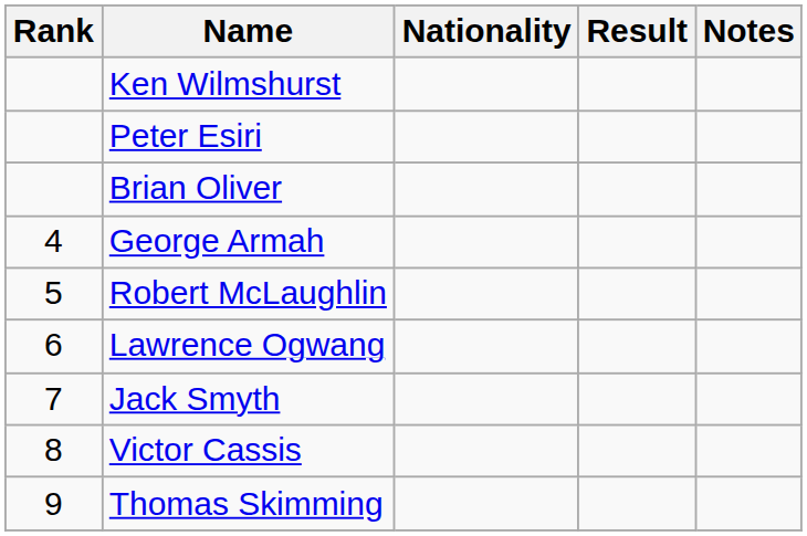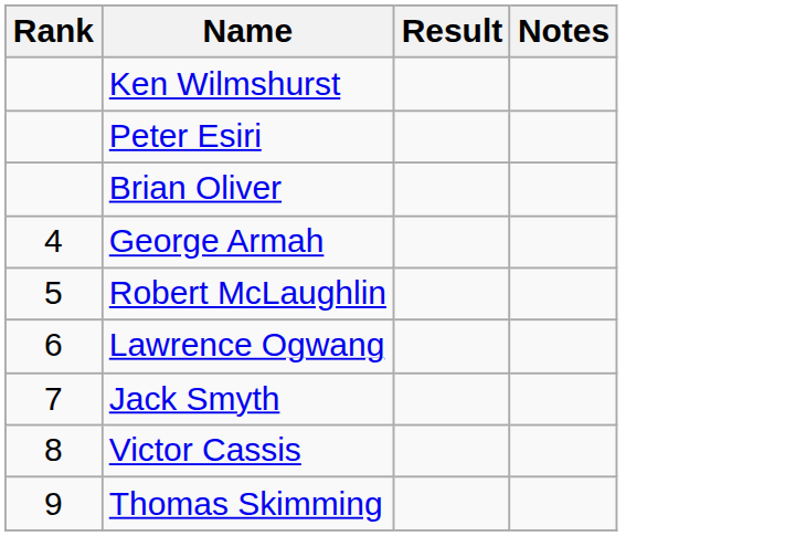- column: Nationality
